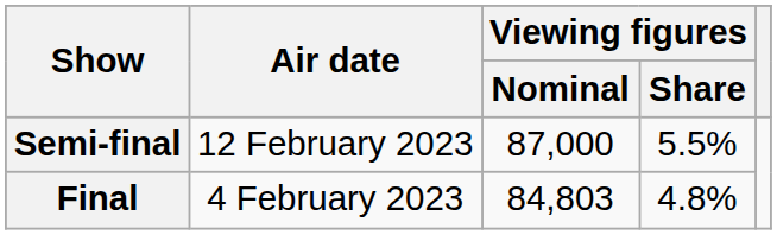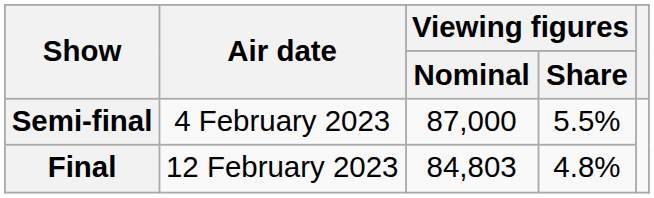Semi-final | Air date: 12 February 2023 -> 4 February 2023
Final | Air date: 4 February 2023 -> 12 February 2023
